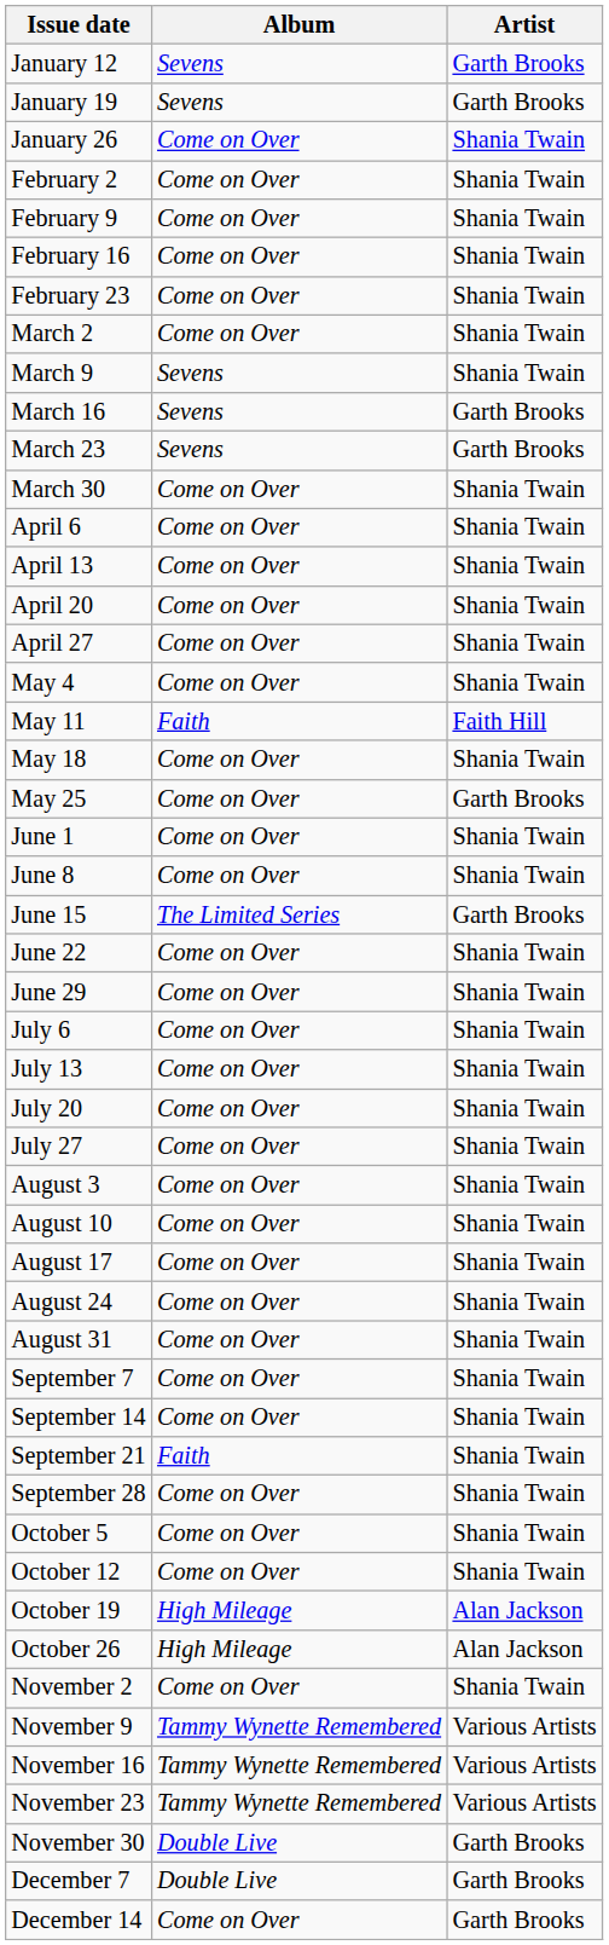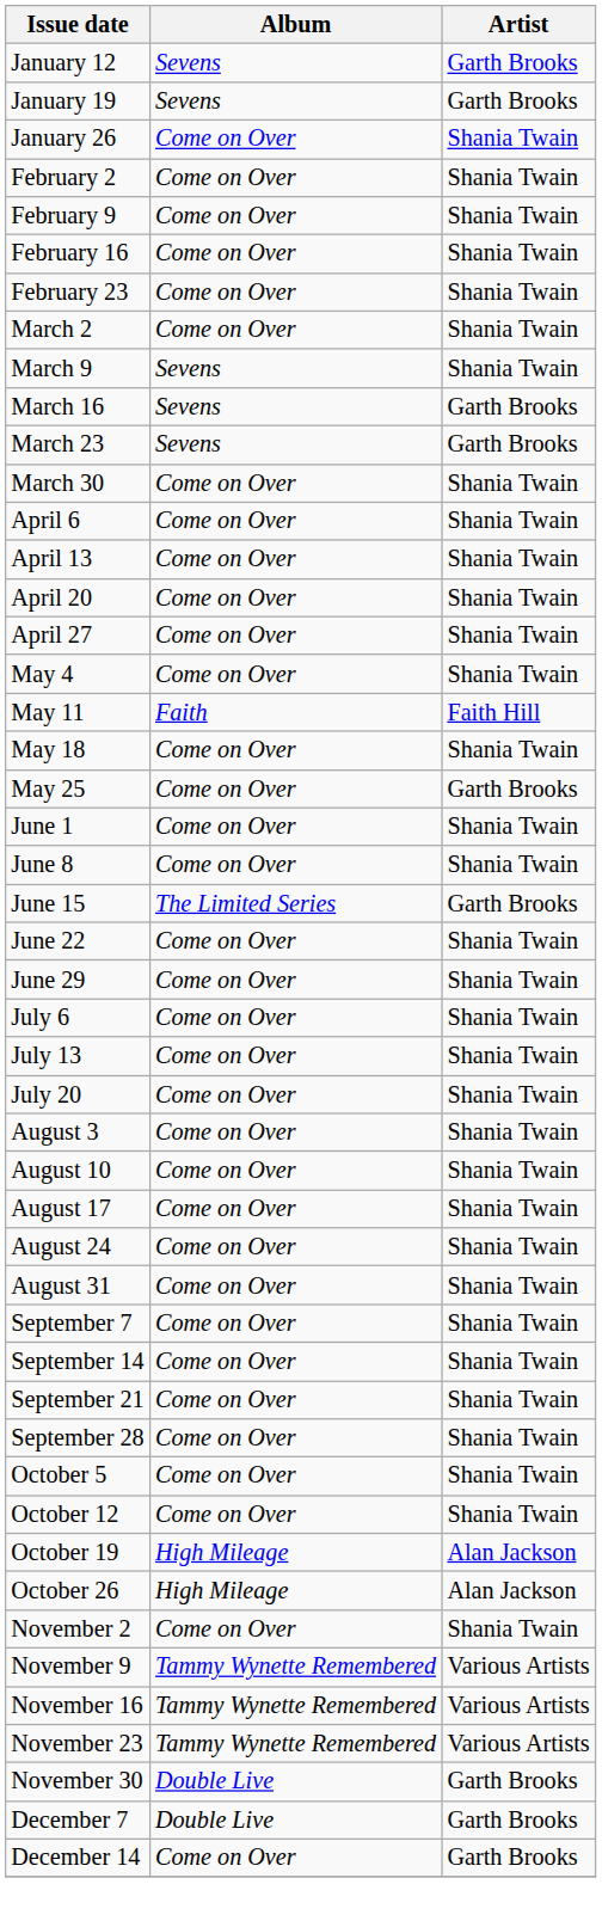- row: July 27 | Come on Over | Shania Twain
September 21 | Album: Faith -> Come on Over
